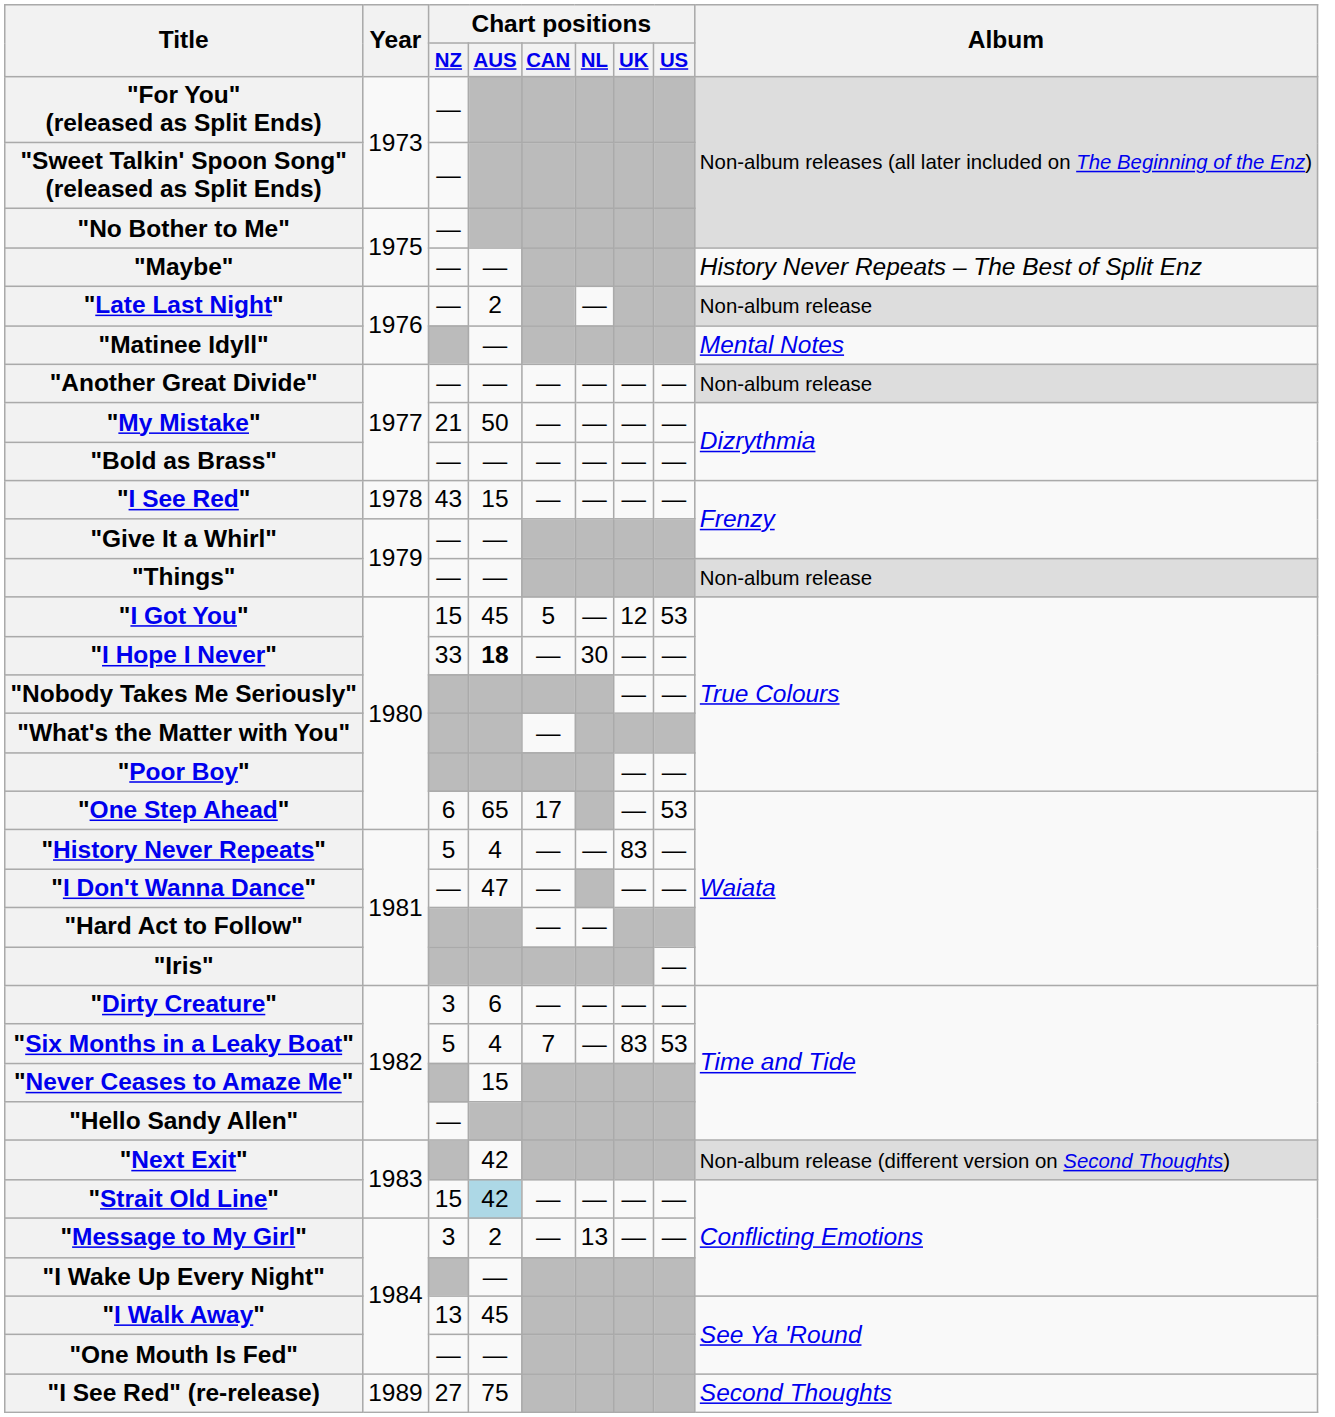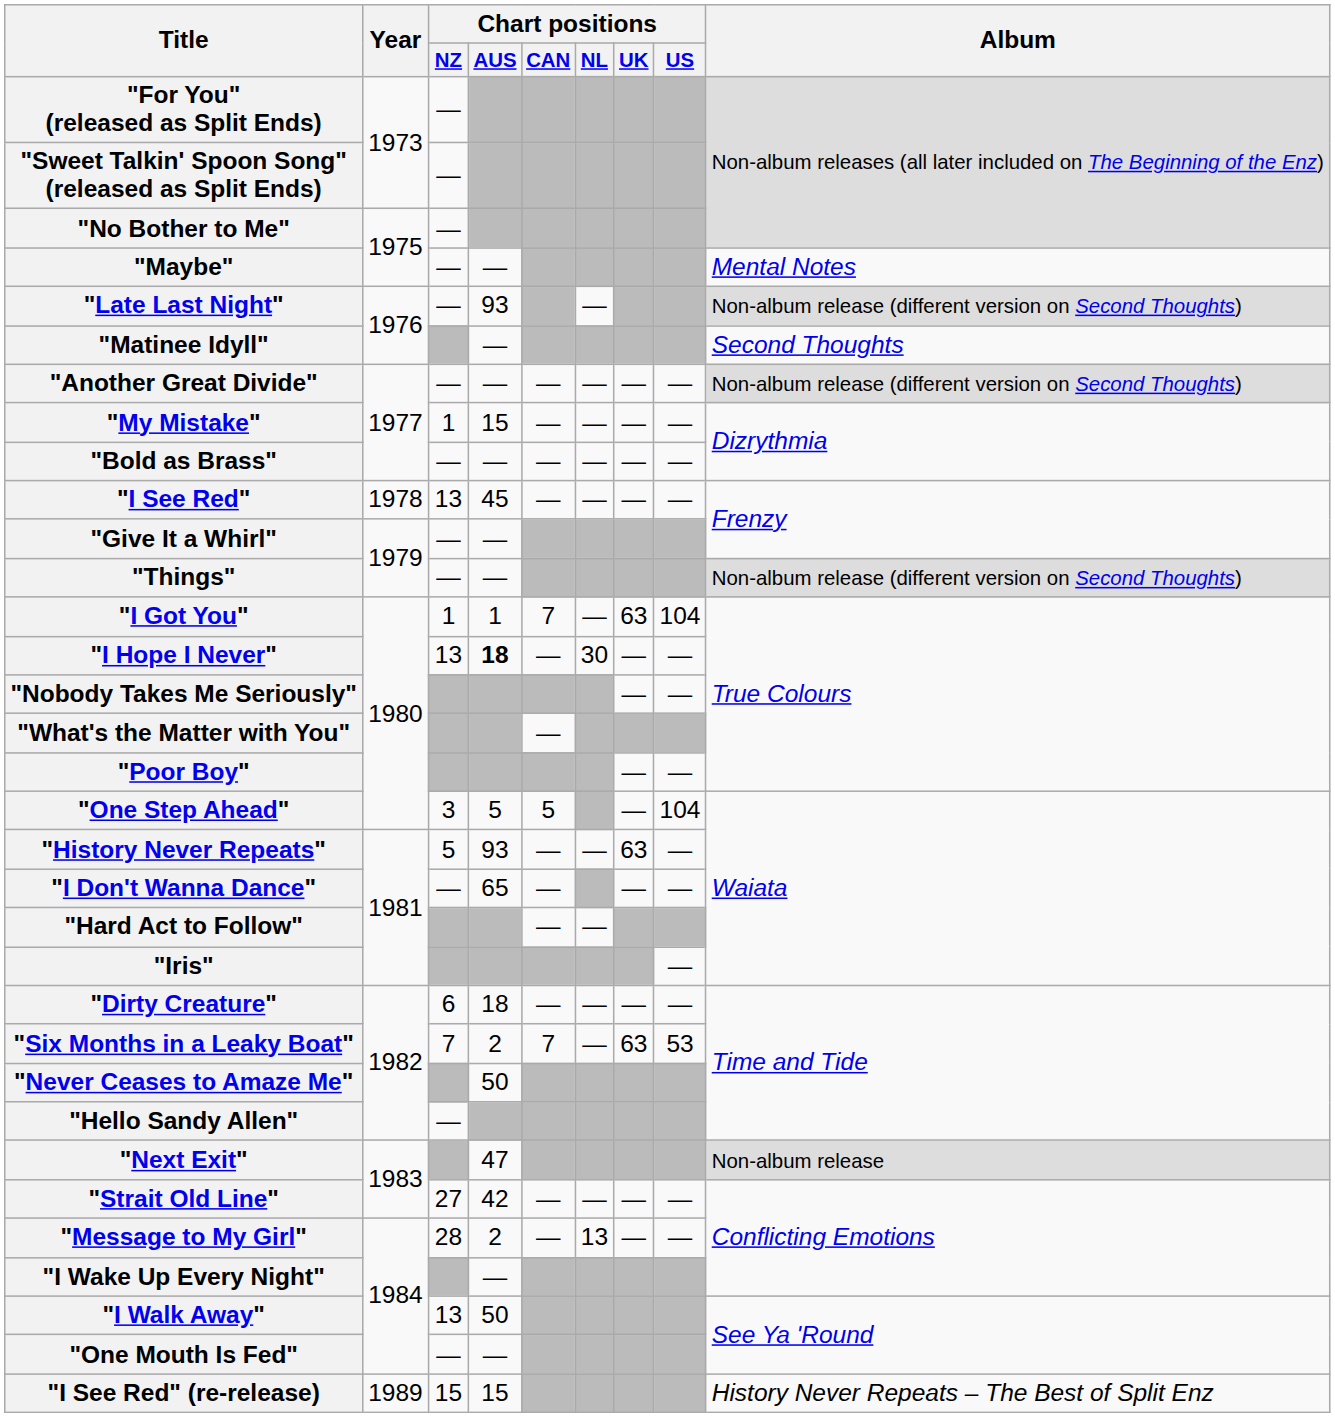"Maybe" | Album: History Never Repeats – The Best of Split Enz -> Mental Notes
"Late Last Night" | Chart positions / AUS: 2 -> 93
"Late Last Night" | Album: Non-album release -> Non-album release (different version on Second Thoughts)
"Matinee Idyll" | Album: Mental Notes -> Second Thoughts
"Another Great Divide" | Album: Non-album release -> Non-album release (different version on Second Thoughts)
"My Mistake" | Chart positions / NZ: 21 -> 1
"My Mistake" | Chart positions / AUS: 50 -> 15
"I See Red" | Chart positions / NZ: 43 -> 13
"I See Red" | Chart positions / AUS: 15 -> 45
"Things" | Album: Non-album release -> Non-album release (different version on Second Thoughts)
"I Got You" | Chart positions / NZ: 15 -> 1
"I Got You" | Chart positions / AUS: 45 -> 1
"I Got You" | Chart positions / CAN: 5 -> 7
"I Got You" | Chart positions / UK: 12 -> 63
"I Got You" | Chart positions / US: 53 -> 104
"I Hope I Never" | Chart positions / NZ: 33 -> 13
"One Step Ahead" | Chart positions / NZ: 6 -> 3
"One Step Ahead" | Chart positions / AUS: 65 -> 5
"One Step Ahead" | Chart positions / CAN: 17 -> 5
"One Step Ahead" | Chart positions / US: 53 -> 104
"History Never Repeats" | Chart positions / AUS: 4 -> 93
"History Never Repeats" | Chart positions / UK: 83 -> 63
"I Don't Wanna Dance" | Chart positions / AUS: 47 -> 65
"Dirty Creature" | Chart positions / NZ: 3 -> 6
"Dirty Creature" | Chart positions / AUS: 6 -> 18
"Six Months in a Leaky Boat" | Chart positions / NZ: 5 -> 7
"Six Months in a Leaky Boat" | Chart positions / AUS: 4 -> 2
"Six Months in a Leaky Boat" | Chart positions / UK: 83 -> 63
"Never Ceases to Amaze Me" | Chart positions / AUS: 15 -> 50
"Next Exit" | Chart positions / AUS: 42 -> 47
"Next Exit" | Album: Non-album release (different version on Second Thoughts) -> Non-album release
"Strait Old Line" | Chart positions / NZ: 15 -> 27
"Strait Old Line" | Chart positions / AUS: lightblue background -> no background
"Message to My Girl" | Chart positions / NZ: 3 -> 28
"I Walk Away" | Chart positions / AUS: 45 -> 50
"I See Red" (re-release) | Chart positions / NZ: 27 -> 15
"I See Red" (re-release) | Chart positions / AUS: 75 -> 15
"I See Red" (re-release) | Album: Second Thoughts -> History Never Repeats – The Best of Split Enz
